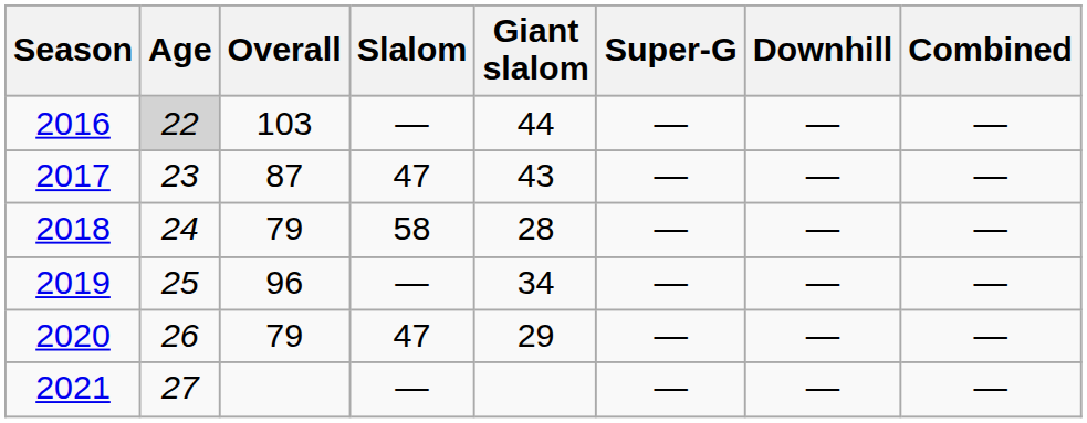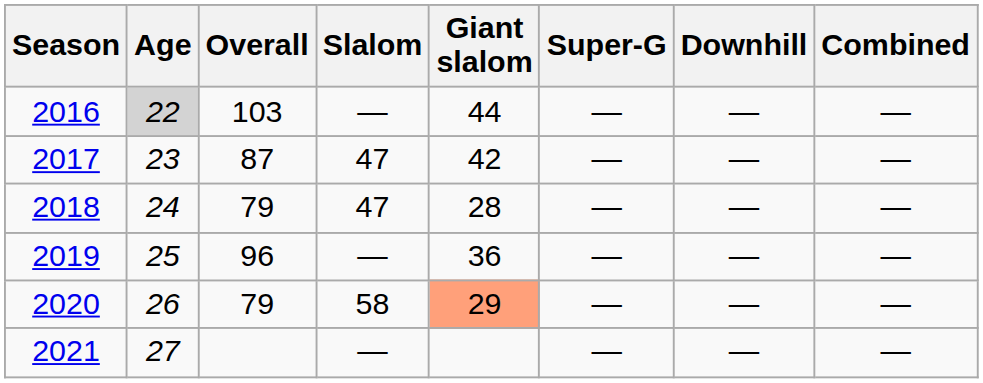2017 | Giant slalom: 43 -> 42
2018 | Slalom: 58 -> 47
2019 | Giant slalom: 34 -> 36
2020 | Slalom: 47 -> 58
2020 | Giant slalom: no background -> lightsalmon background
